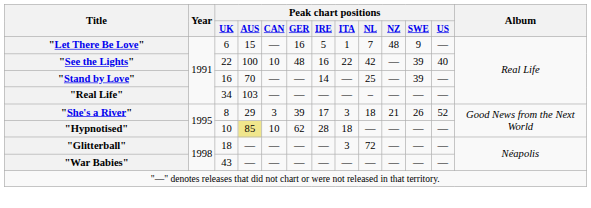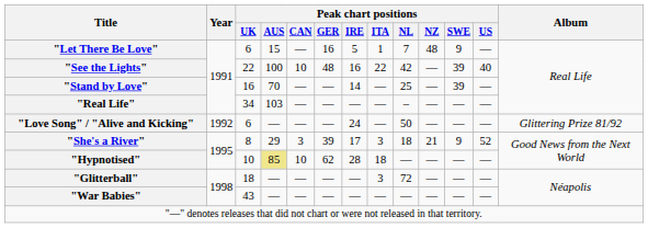+ row: "Love Song" / "Alive and Kicking" | 1992 | 6 | — | — | — | 24 | — | 50 | — | — | — | Glittering Prize 81/92
"She's a River" | Peak chart positions / SWE: 26 -> 9
